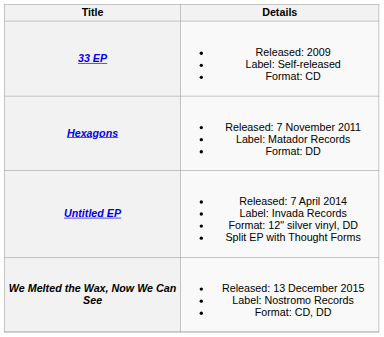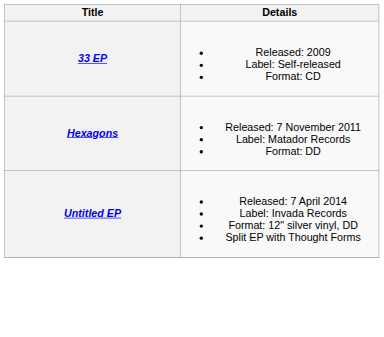- row: We Melted the Wax, Now We Can See | Released: 13 December 2015 Label: Nostromo Records Format: CD, DD
